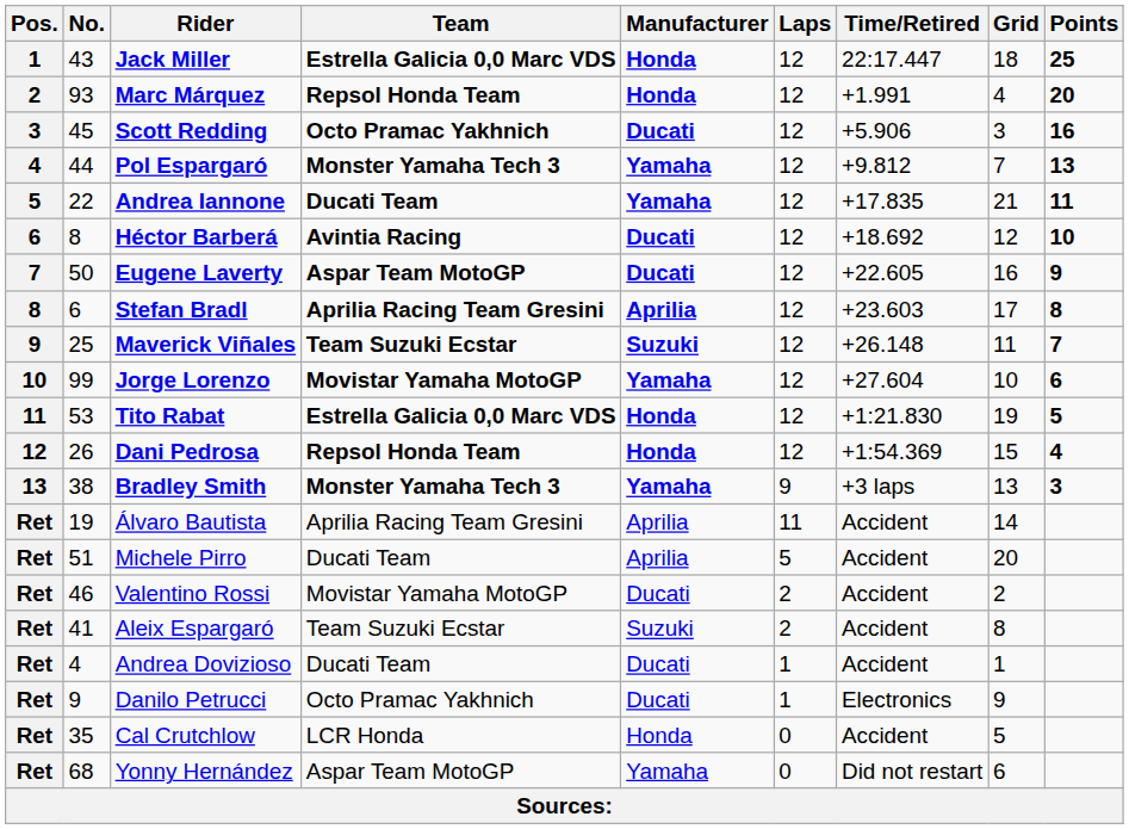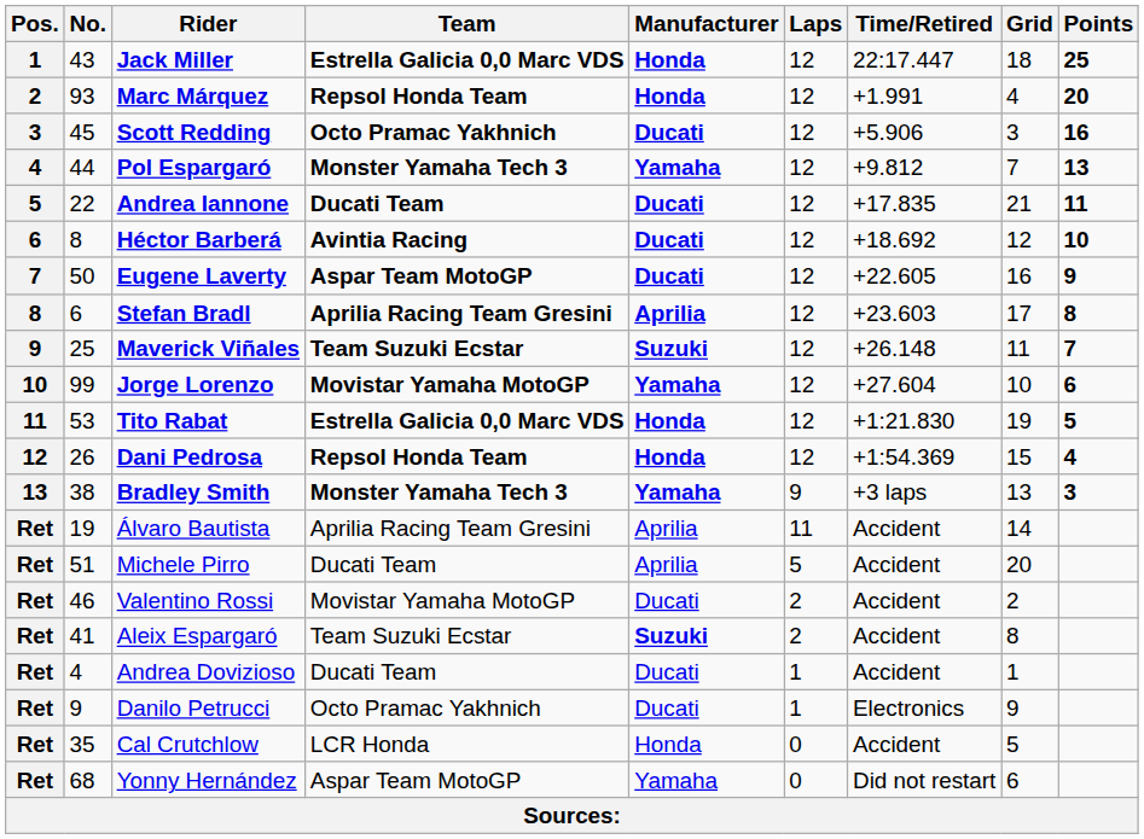Andrea Iannone | Manufacturer: Yamaha -> Ducati
Aleix Espargaró | Manufacturer: normal -> bold
